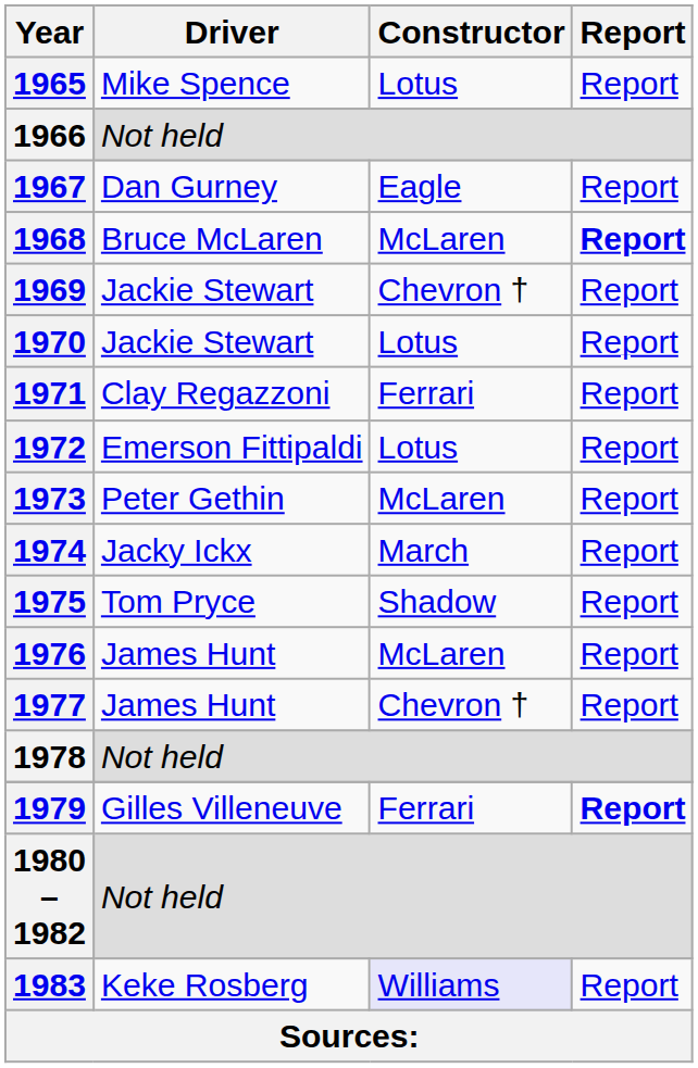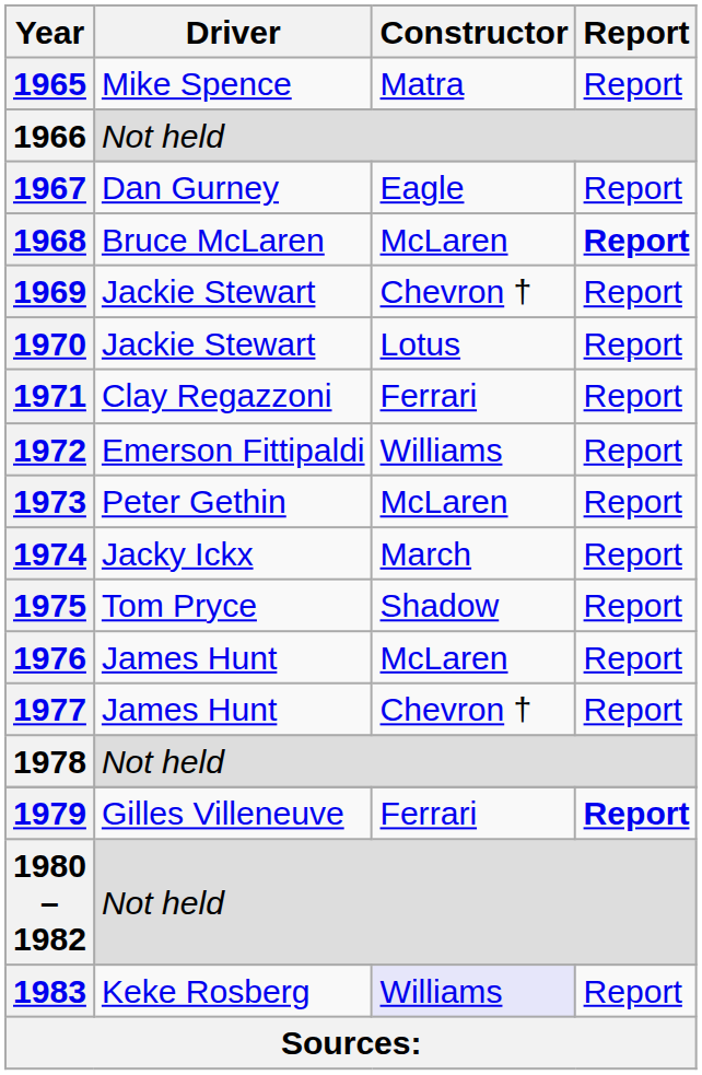1965 | Constructor: Lotus -> Matra
1972 | Constructor: Lotus -> Williams
